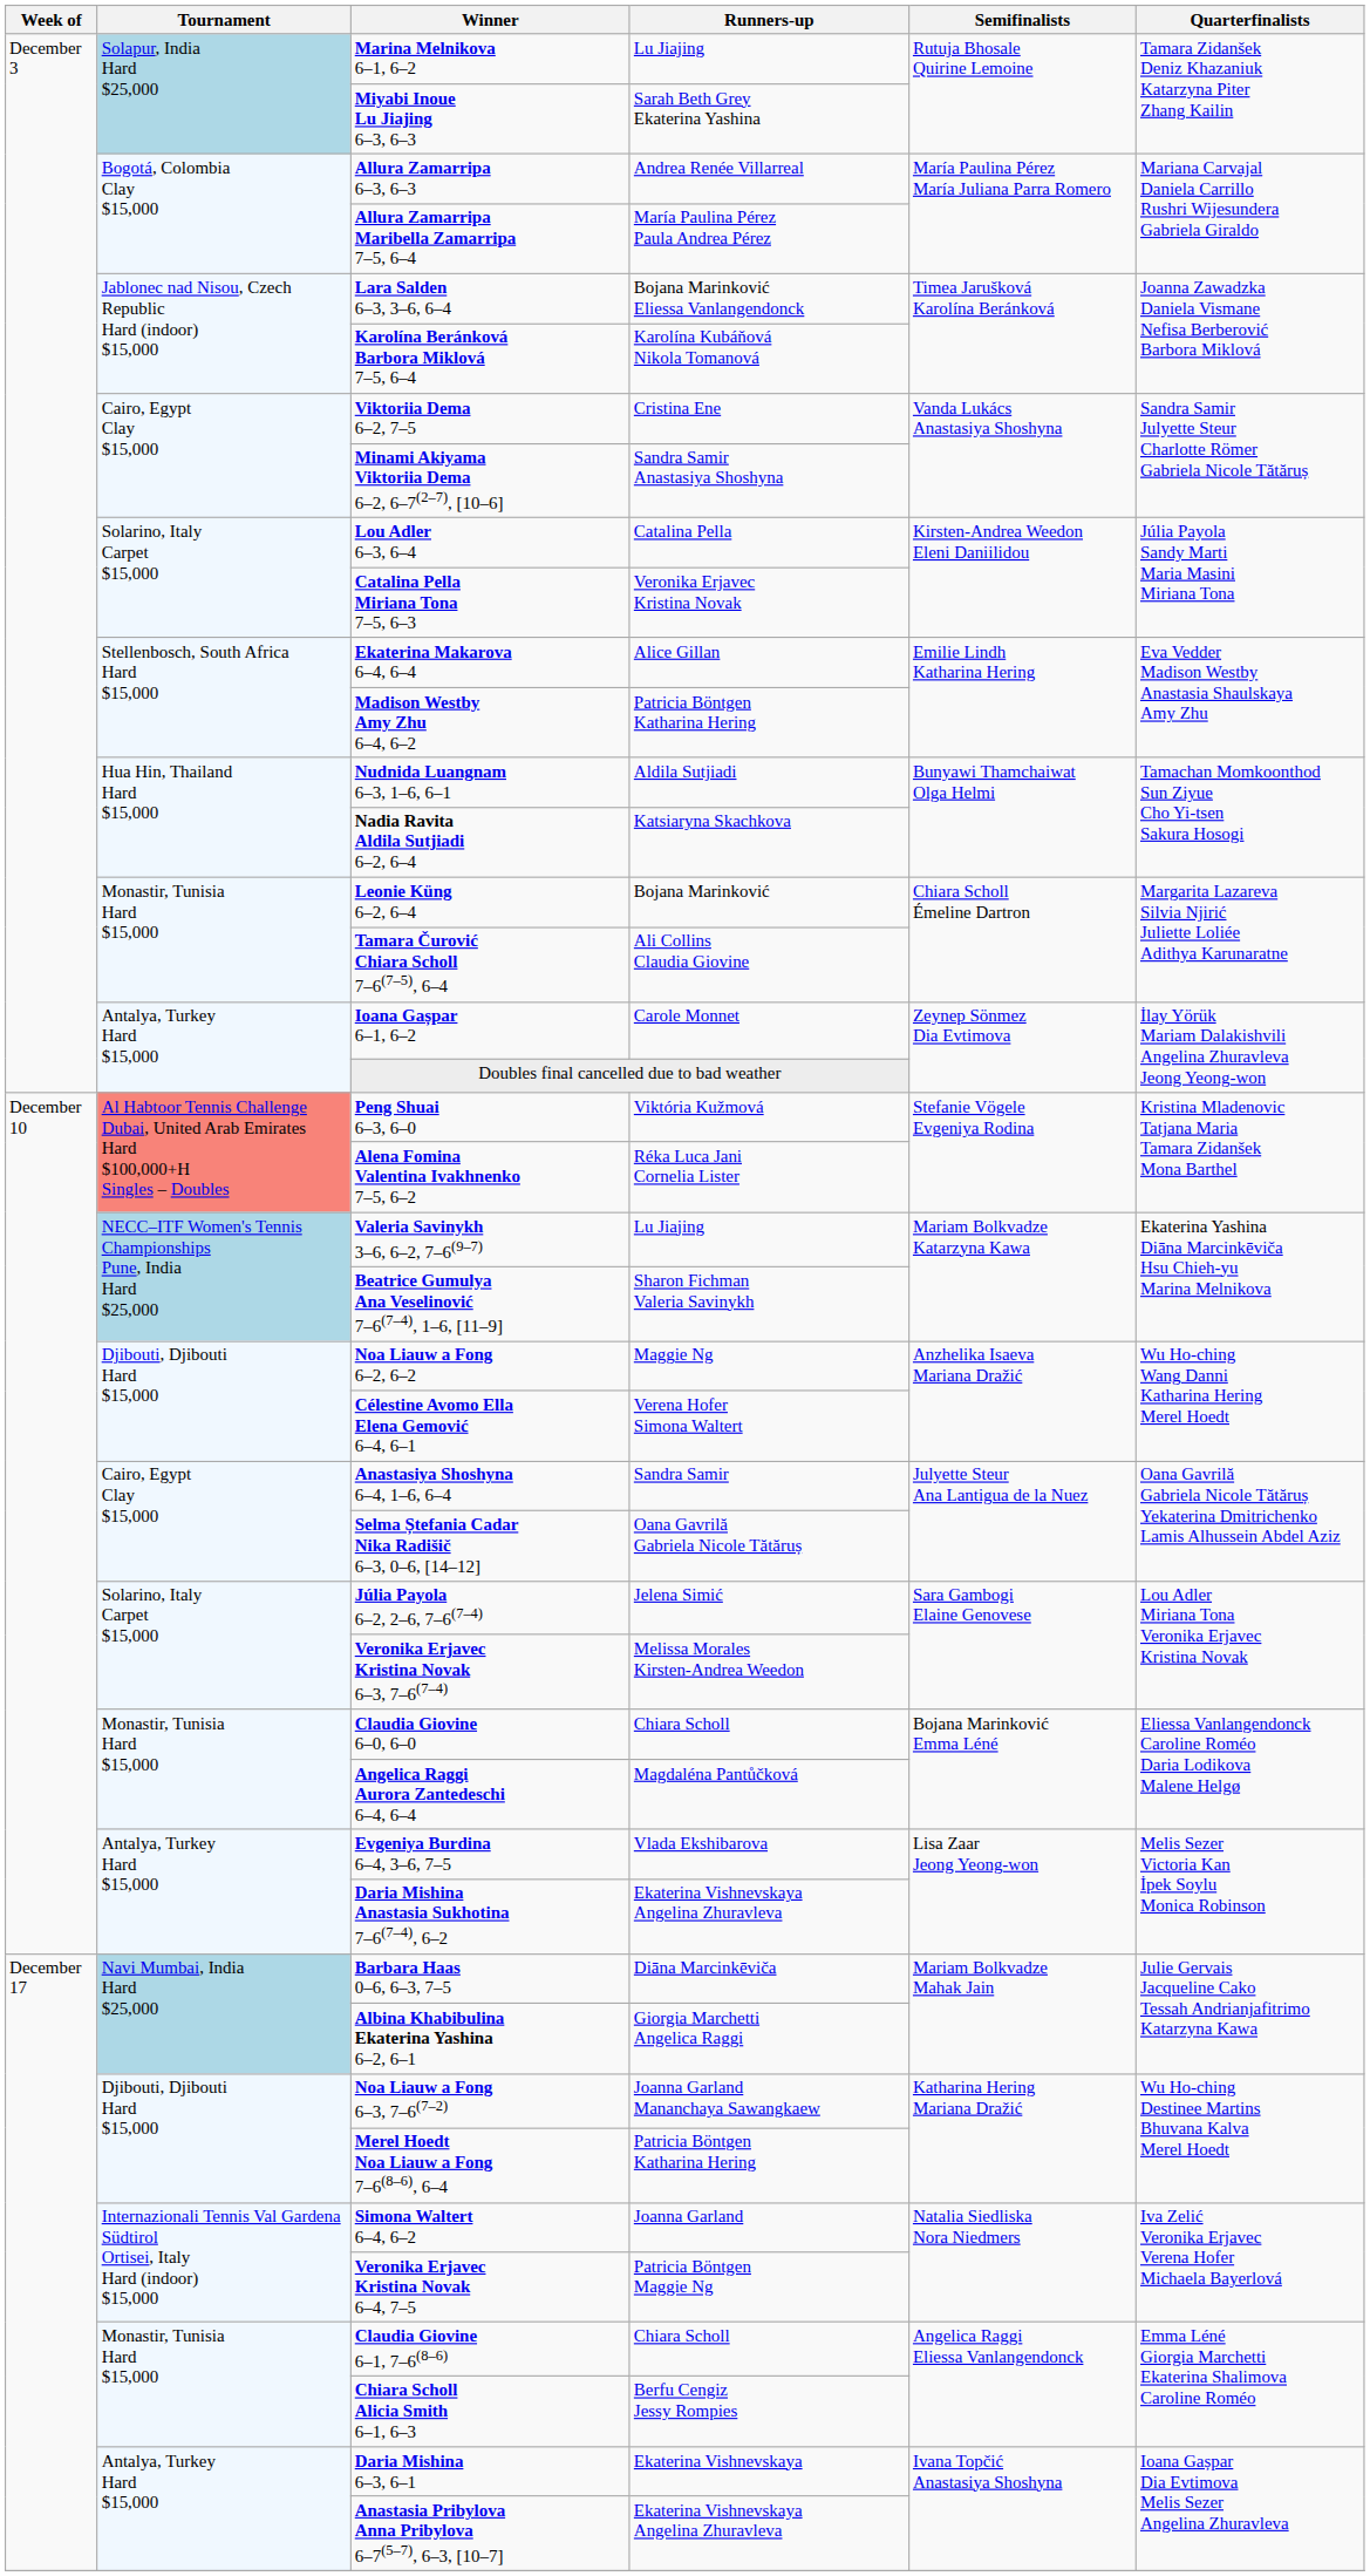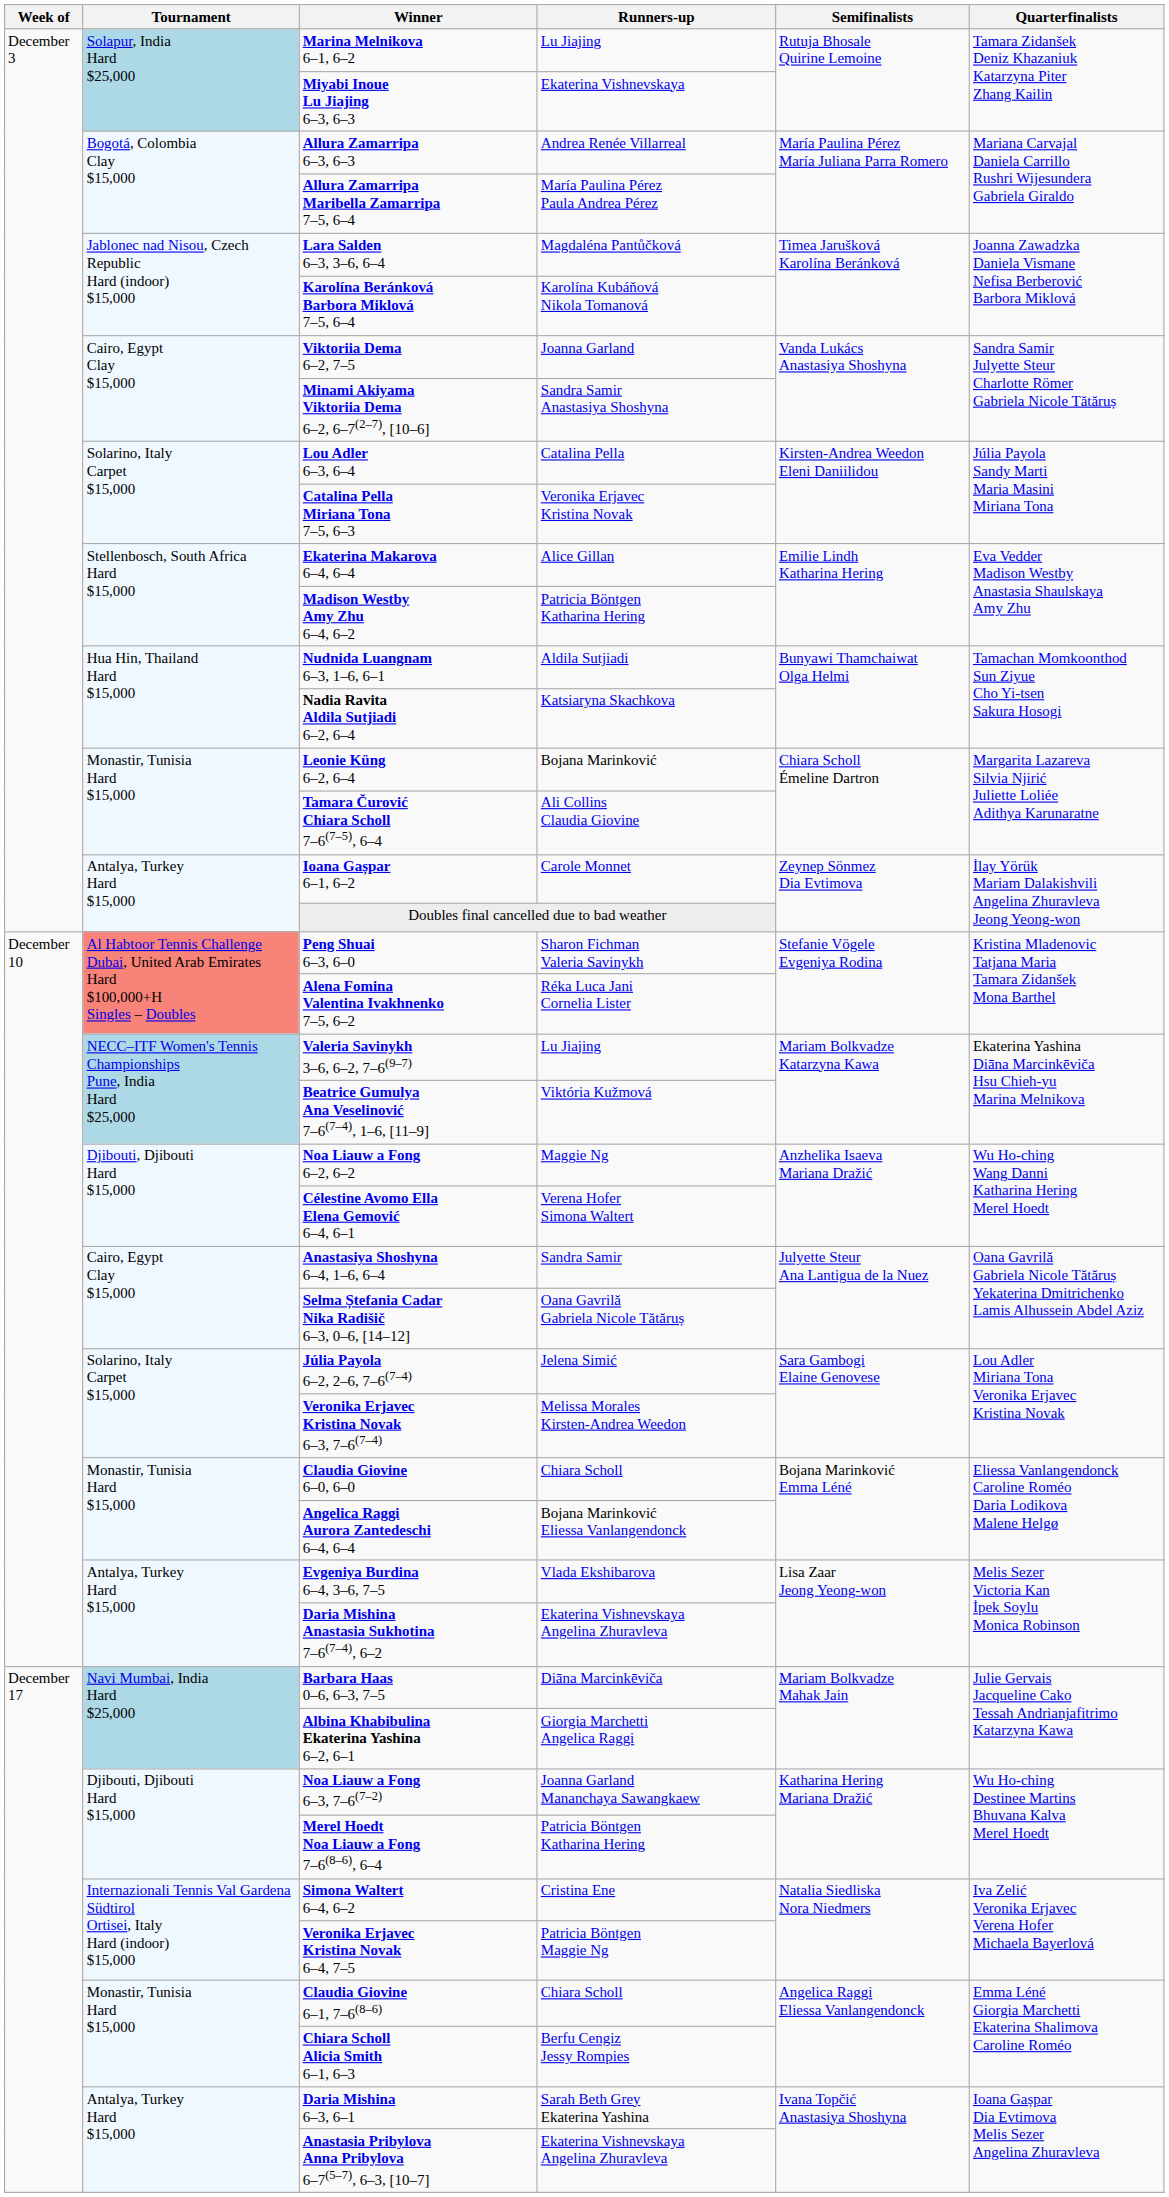Miyabi Inoue Lu Jiajing 6–3, 6–3 | Runners-up: Sarah Beth Grey Ekaterina Yashina -> Ekaterina Vishnevskaya
Lara Salden 6–3, 3–6, 6–4 | Runners-up: Bojana Marinković Eliessa Vanlangendonck -> Magdaléna Pantůčková
Viktoriia Dema 6–2, 7–5 | Runners-up: Cristina Ene -> Joanna Garland
Peng Shuai 6–3, 6–0 | Runners-up: Viktória Kužmová -> Sharon Fichman Valeria Savinykh
Beatrice Gumulya Ana Veselinović 7–6(7–4), 1–6, [11–9] | Runners-up: Sharon Fichman Valeria Savinykh -> Viktória Kužmová
Angelica Raggi Aurora Zantedeschi 6–4, 6–4 | Runners-up: Magdaléna Pantůčková -> Bojana Marinković Eliessa Vanlangendonck
Simona Waltert 6–4, 6–2 | Runners-up: Joanna Garland -> Cristina Ene
Daria Mishina 6–3, 6–1 | Runners-up: Ekaterina Vishnevskaya -> Sarah Beth Grey Ekaterina Yashina
